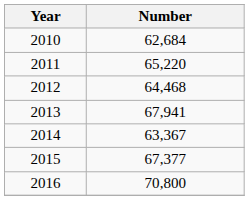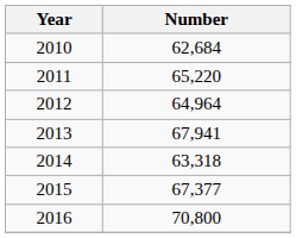2012 | Number: 64,468 -> 64,964
2014 | Number: 63,367 -> 63,318
